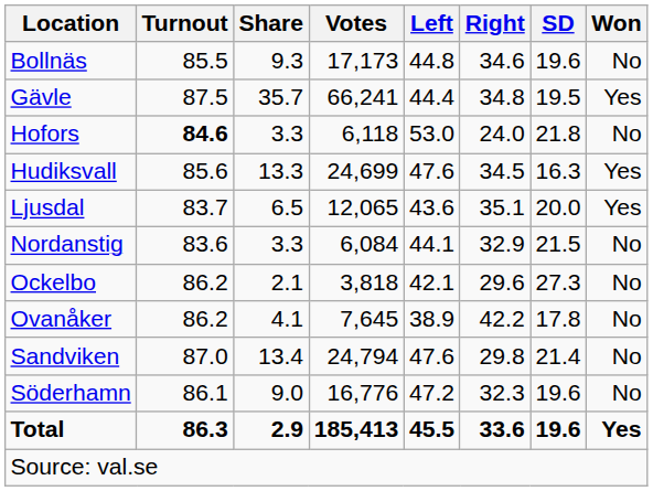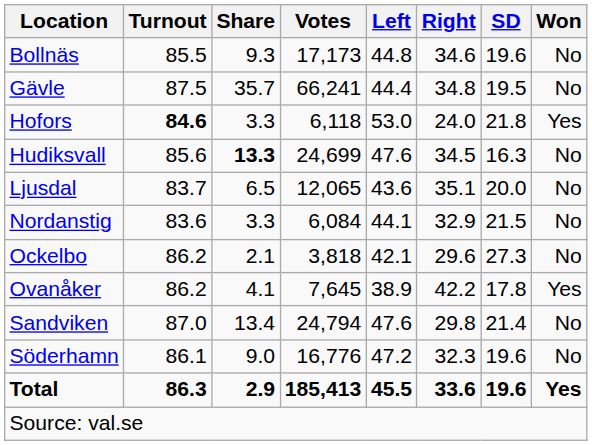Gävle | Won: Yes -> No
Hofors | Won: No -> Yes
Hudiksvall | Share: normal -> bold
Hudiksvall | Won: Yes -> No
Ljusdal | Won: Yes -> No
Ovanåker | Won: No -> Yes
